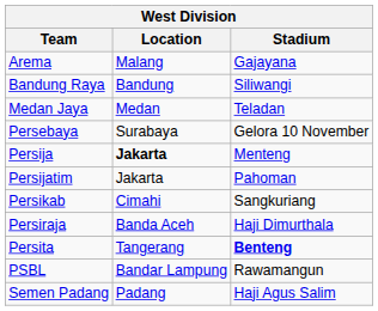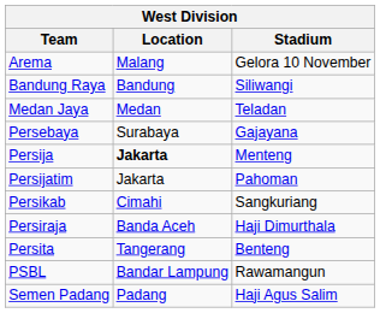Arema | Stadium: Gajayana -> Gelora 10 November
Persebaya | Stadium: Gelora 10 November -> Gajayana
Persita | Stadium: bold -> normal
